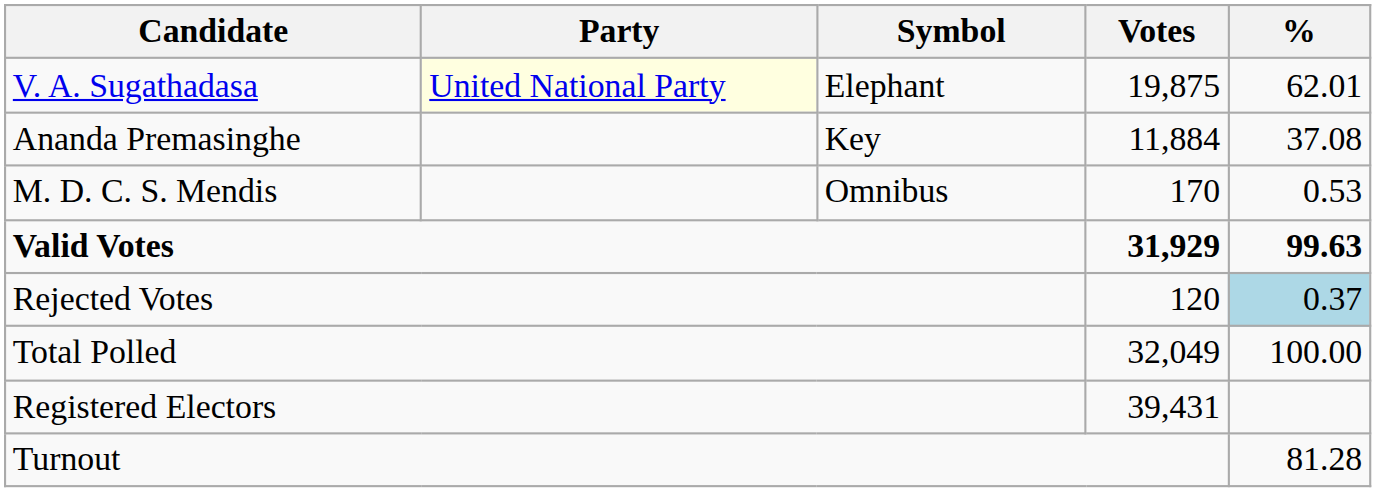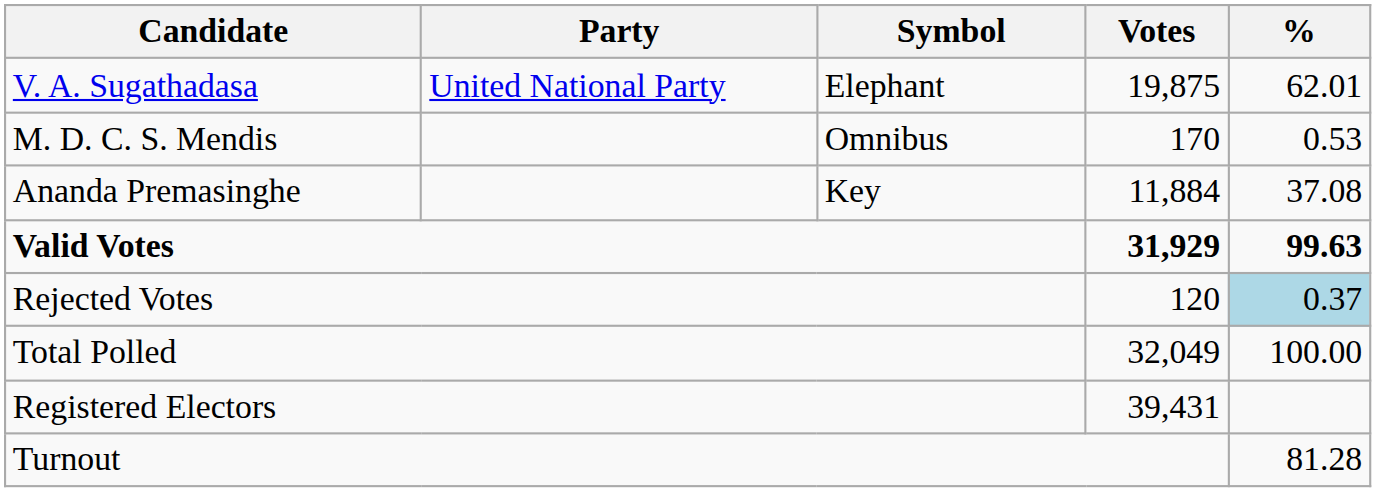V. A. Sugathadasa | Party: lightyellow background -> no background
rows swapped: Ananda Premasinghe <-> M. D. C. S. Mendis
